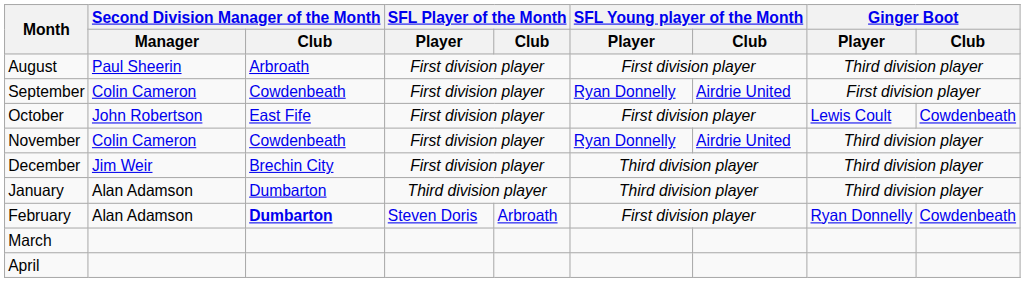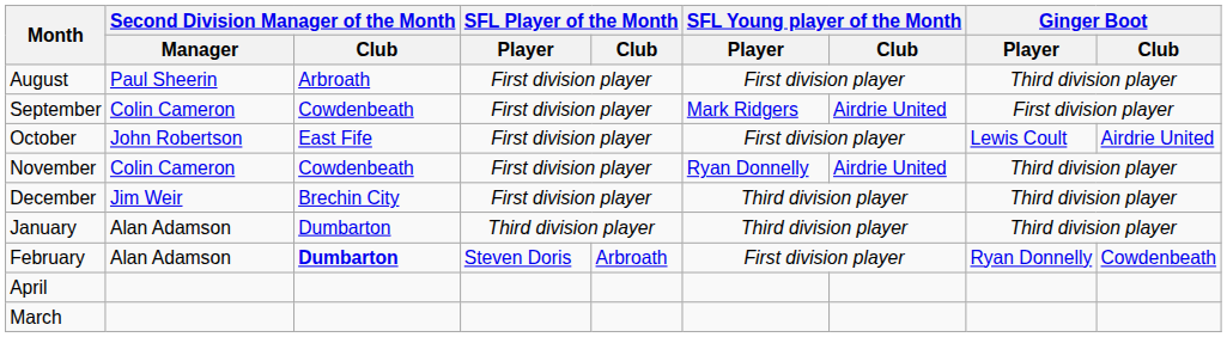September | SFL Young player of the Month / Player: Ryan Donnelly -> Mark Ridgers
October | Ginger Boot / Club: Cowdenbeath -> Airdrie United
rows swapped: March <-> April
